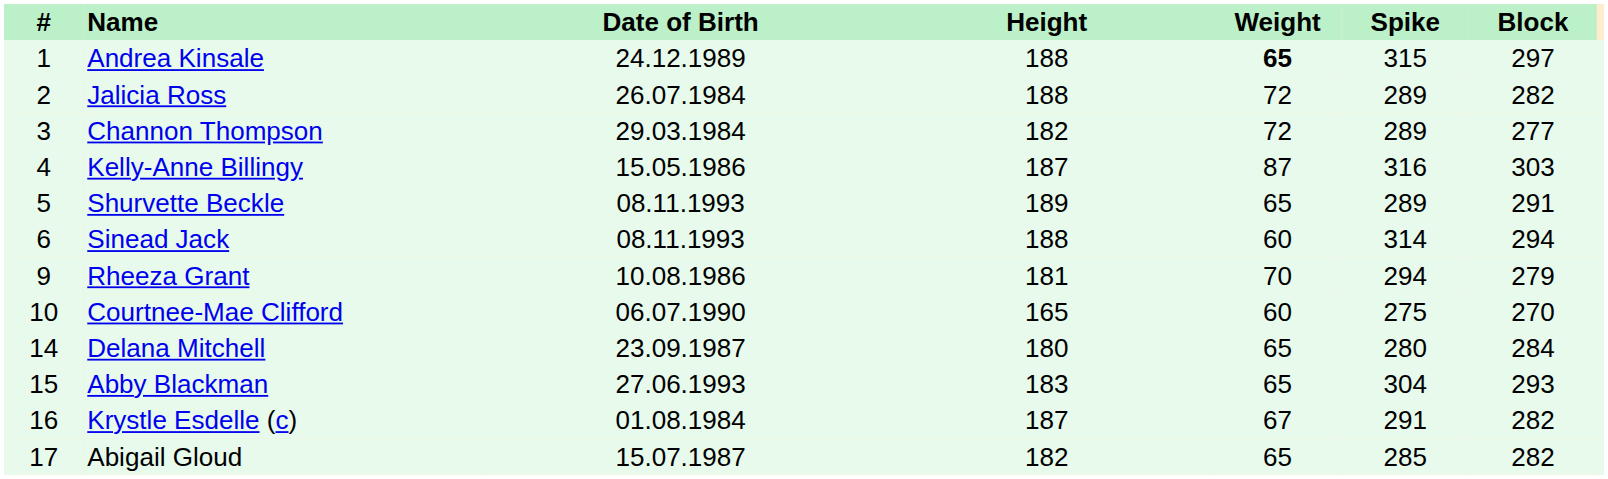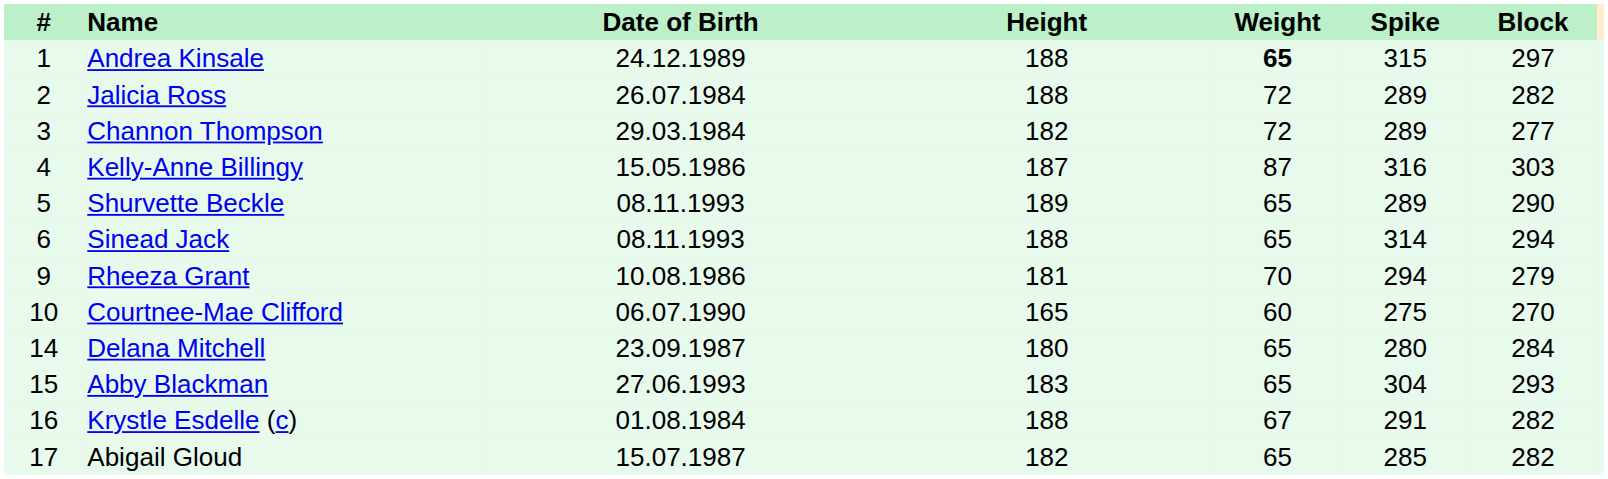Shurvette Beckle | Block: 291 -> 290
Sinead Jack | Weight: 60 -> 65
Krystle Esdelle (c) | Height: 187 -> 188
